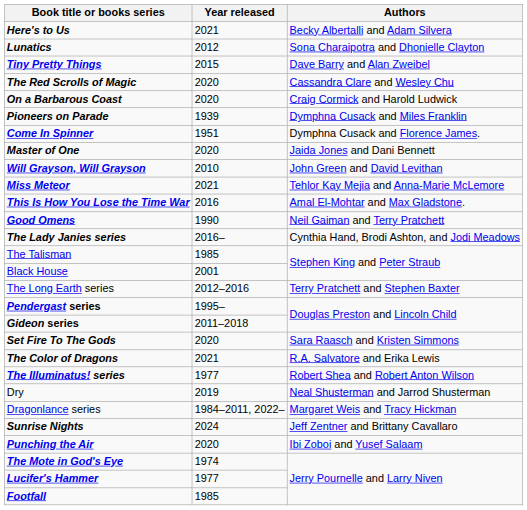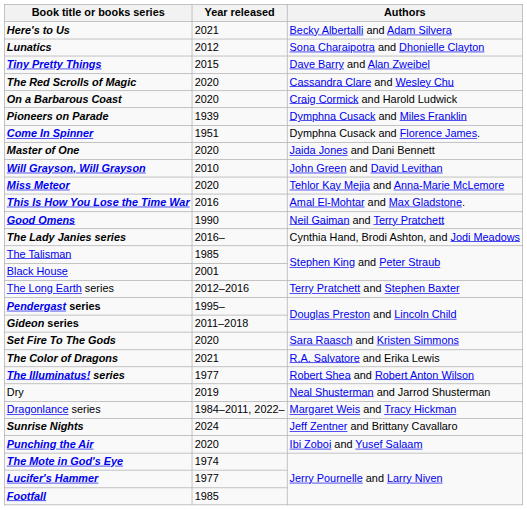Miss Meteor | Year released: 2021 -> 2020
